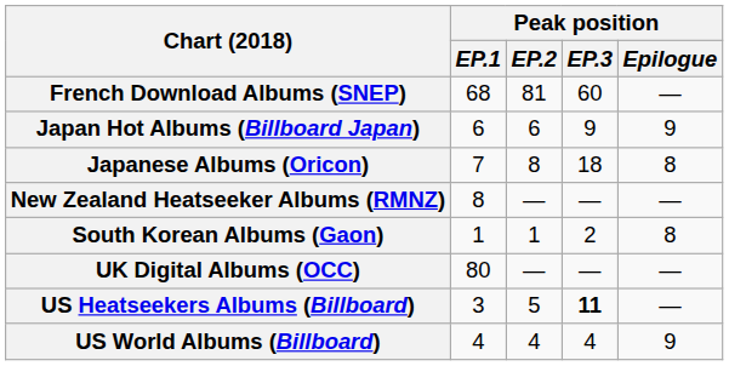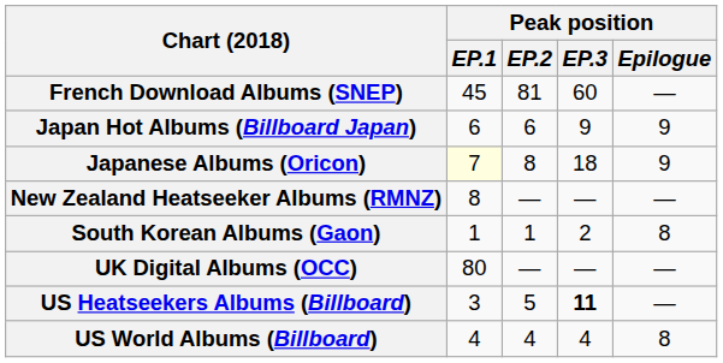French Download Albums (SNEP) | Peak position / EP.1: 68 -> 45
Japanese Albums (Oricon) | Peak position / EP.1: no background -> lightyellow background
Japanese Albums (Oricon) | Peak position / Epilogue: 8 -> 9
US World Albums (Billboard) | Peak position / Epilogue: 9 -> 8
